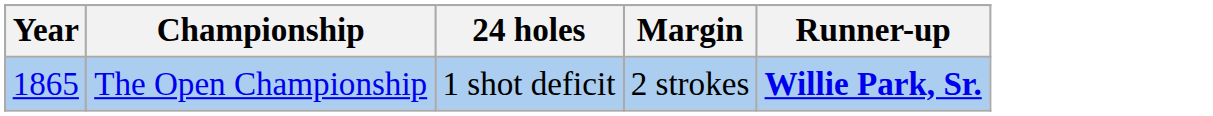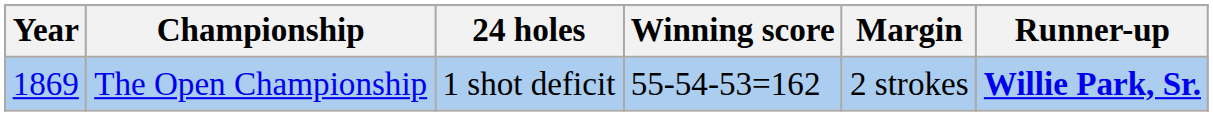+ column: Winning score | 55-54-53=162
The Open Championship | Year: 1865 -> 1869
